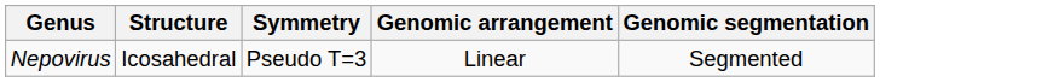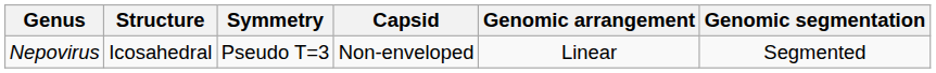+ column: Capsid | Non-enveloped
